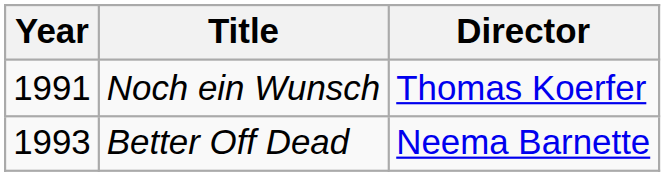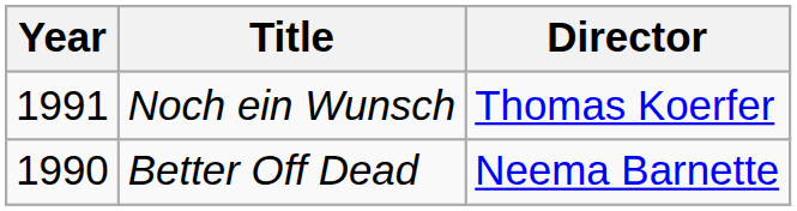Better Off Dead | Year: 1993 -> 1990
